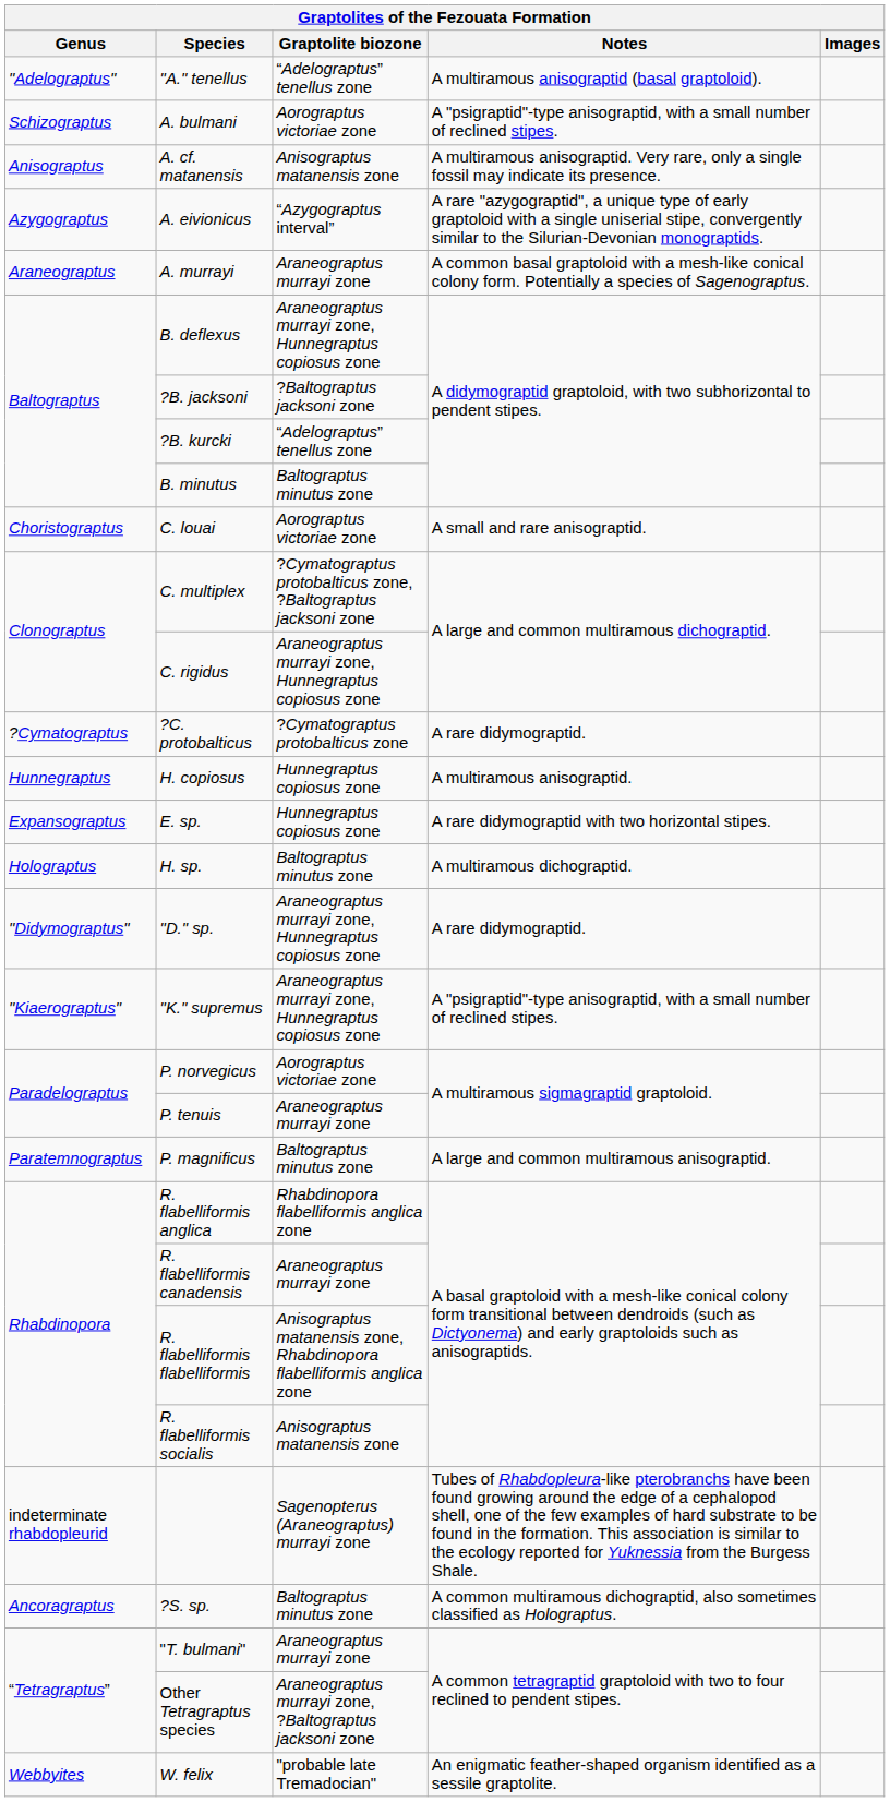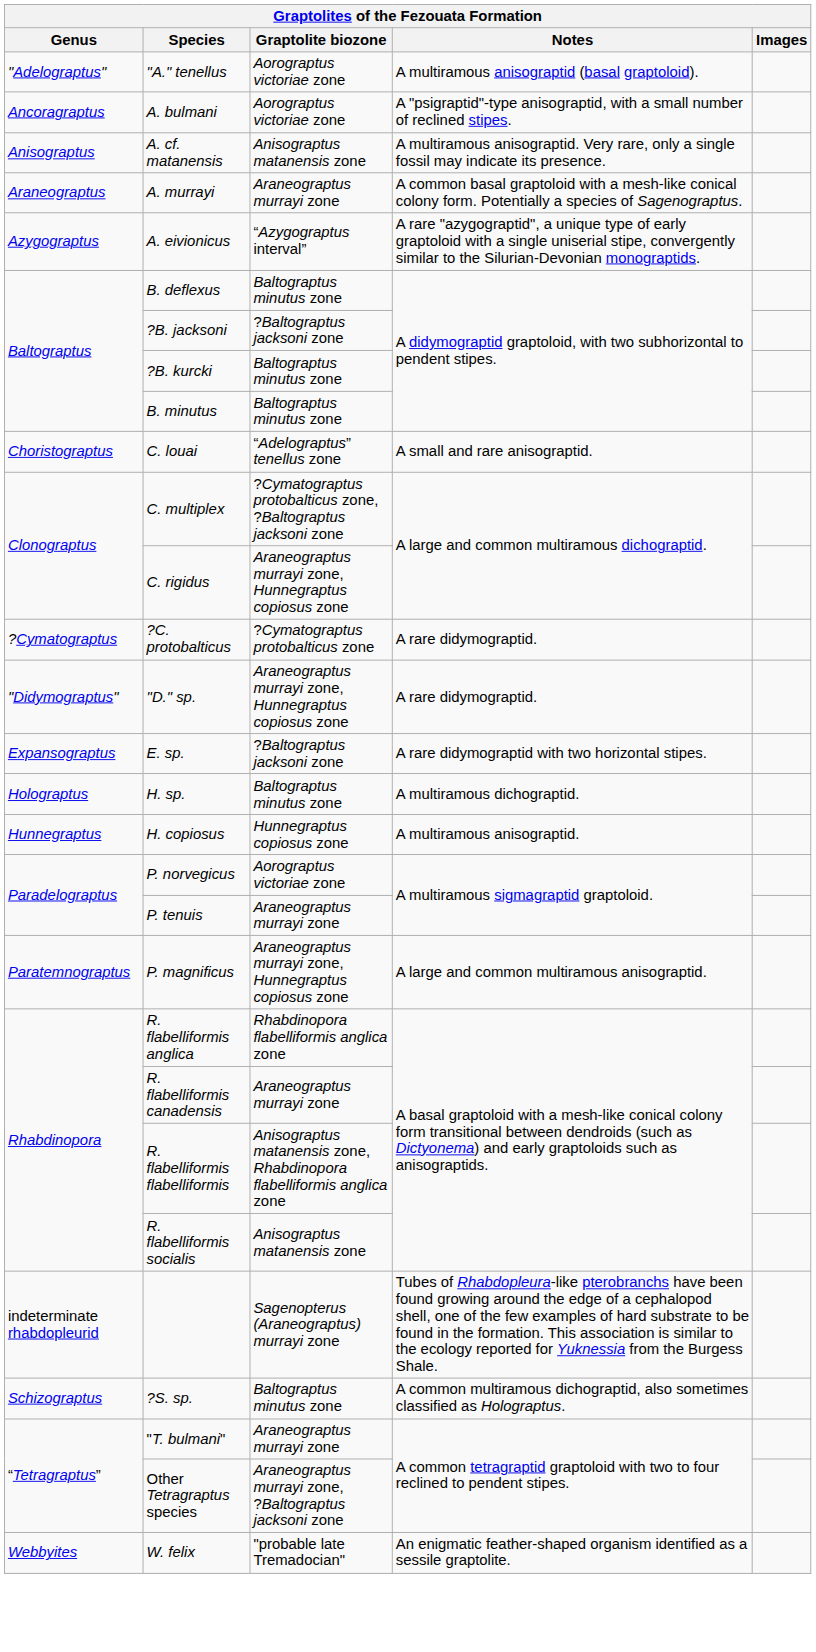"A." tenellus | Graptolite biozone: “Adelograptus” tenellus zone -> Aorograptus victoriae zone
A. bulmani | Genus: Schizograptus -> Ancoragraptus
rows swapped: A. murrayi <-> A. eivionicus
B. deflexus | Graptolite biozone: Araneograptus murrayi zone, Hunnegraptus copiosus zone -> Baltograptus minutus zone
?B. kurcki | Graptolite biozone: “Adelograptus” tenellus zone -> Baltograptus minutus zone
C. louai | Graptolite biozone: Aorograptus victoriae zone -> “Adelograptus” tenellus zone
rows swapped: "D." sp. <-> H. copiosus
E. sp. | Graptolite biozone: Hunnegraptus copiosus zone -> ?Baltograptus jacksoni zone
- row: "Kiaerograptus" | "K." supremus | Araneograptus murrayi zone, Hunnegraptus copiosus zone | A "psigraptid"-type anisograptid, with a small number of reclined stipes.
P. magnificus | Graptolite biozone: Baltograptus minutus zone -> Araneograptus murrayi zone, Hunnegraptus copiosus zone
?S. sp. | Genus: Ancoragraptus -> Schizograptus
